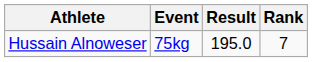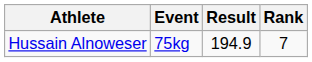Hussain Alnoweser | Result: 195.0 -> 194.9
